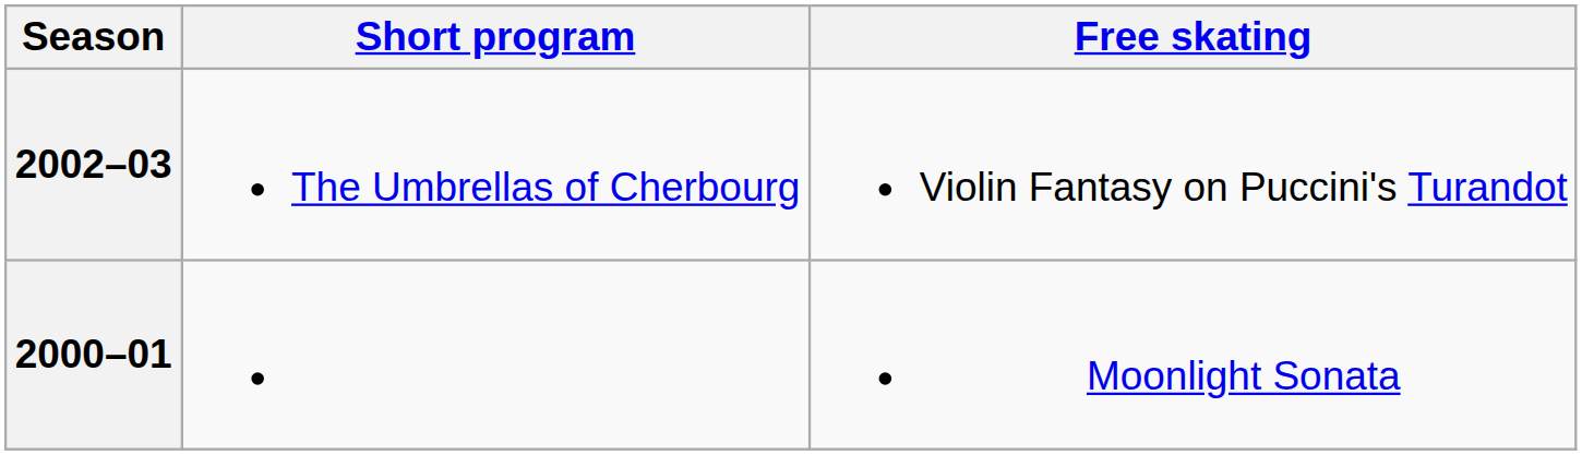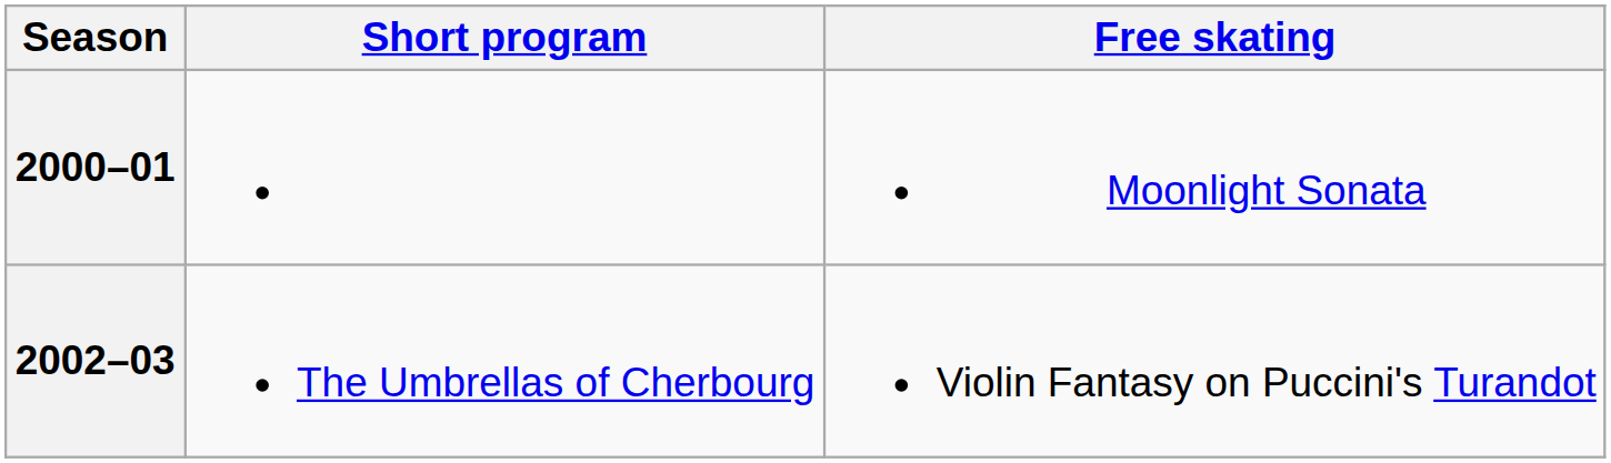rows swapped: 2002–03 <-> 2000–01
